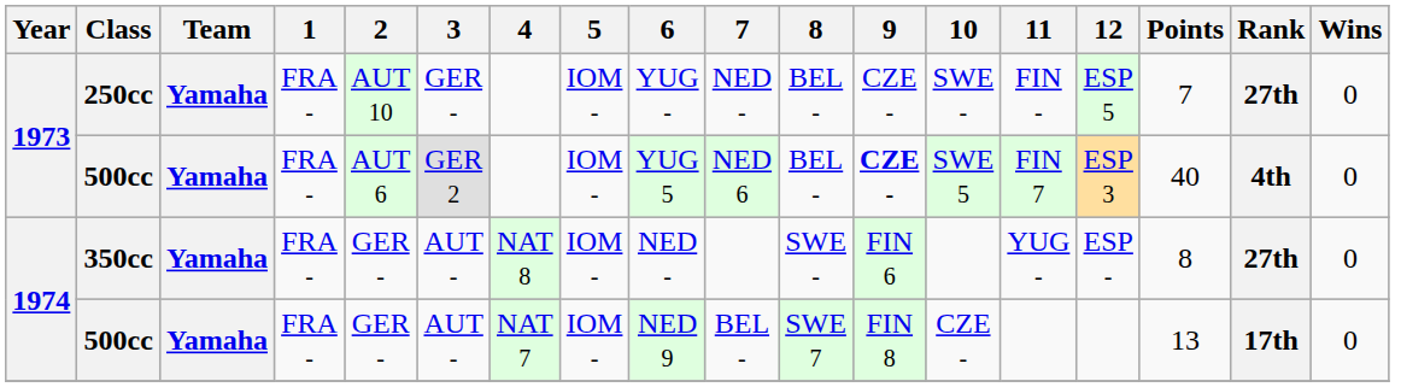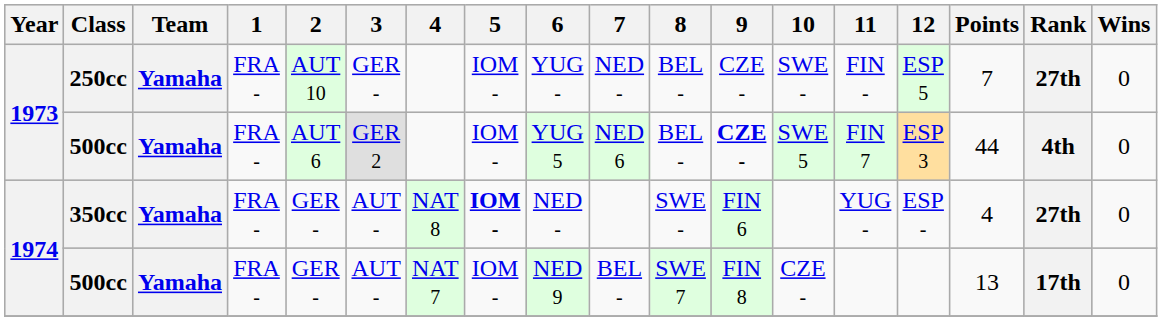1973 / 500cc | Points: 40 -> 44
350cc | 5: normal -> bold
350cc | Points: 8 -> 4
